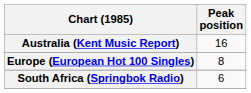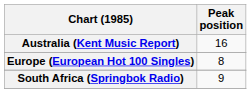South Africa (Springbok Radio) | Peak position: 6 -> 9
